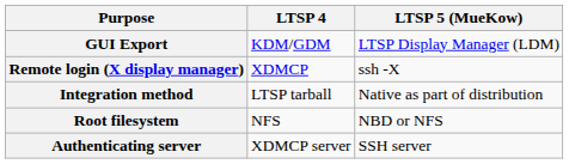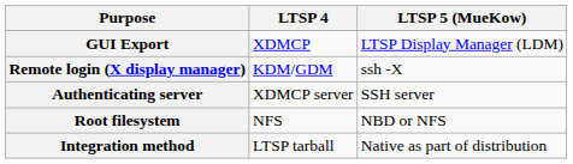GUI Export | LTSP 4: KDM/GDM -> XDMCP
Remote login (X display manager) | LTSP 4: XDMCP -> KDM/GDM
rows swapped: Integration method <-> Authenticating server
